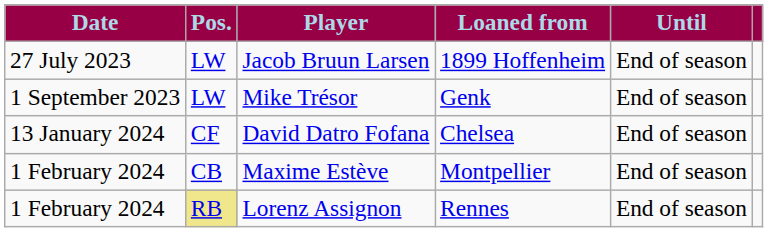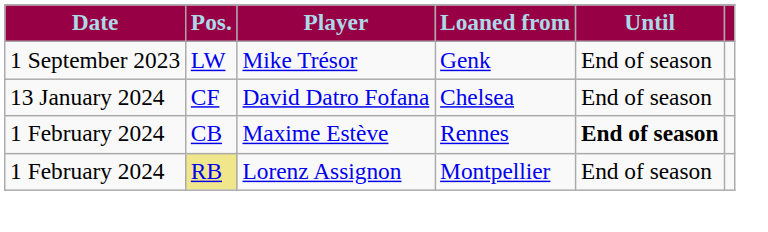- row: 27 July 2023 | LW | Jacob Bruun Larsen | 1899 Hoffenheim | End of season
Maxime Estève | Loaned from: Montpellier -> Rennes
Maxime Estève | Until: normal -> bold
Lorenz Assignon | Loaned from: Rennes -> Montpellier
